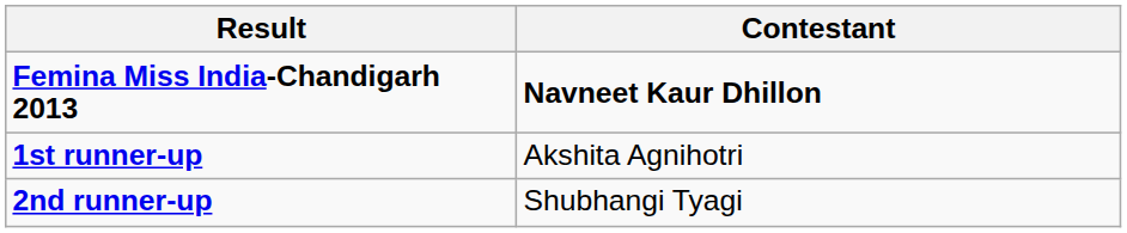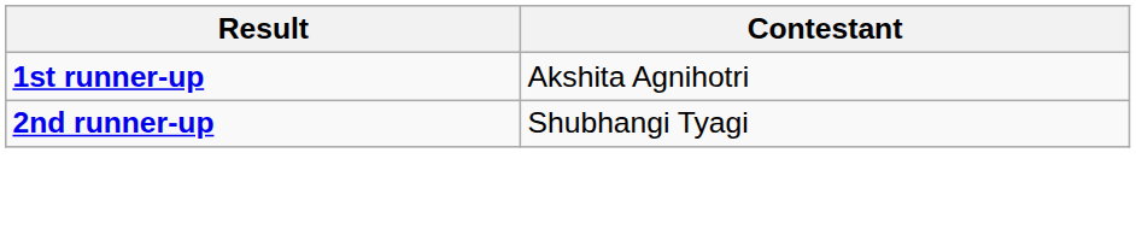- row: Femina Miss India-Chandigarh 2013 | Navneet Kaur Dhillon
